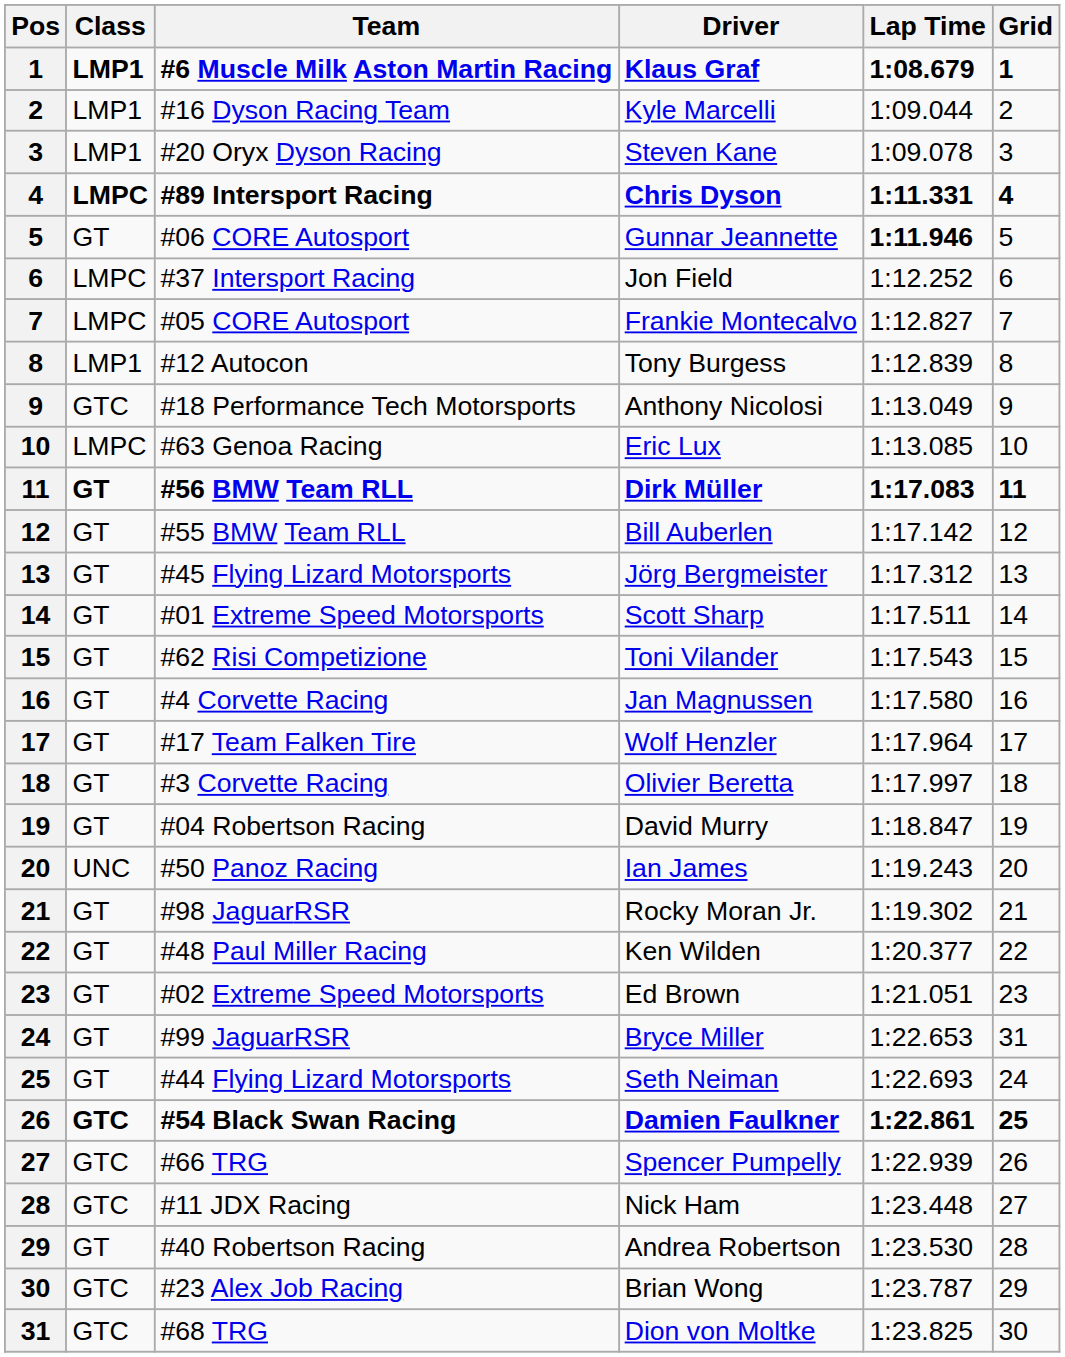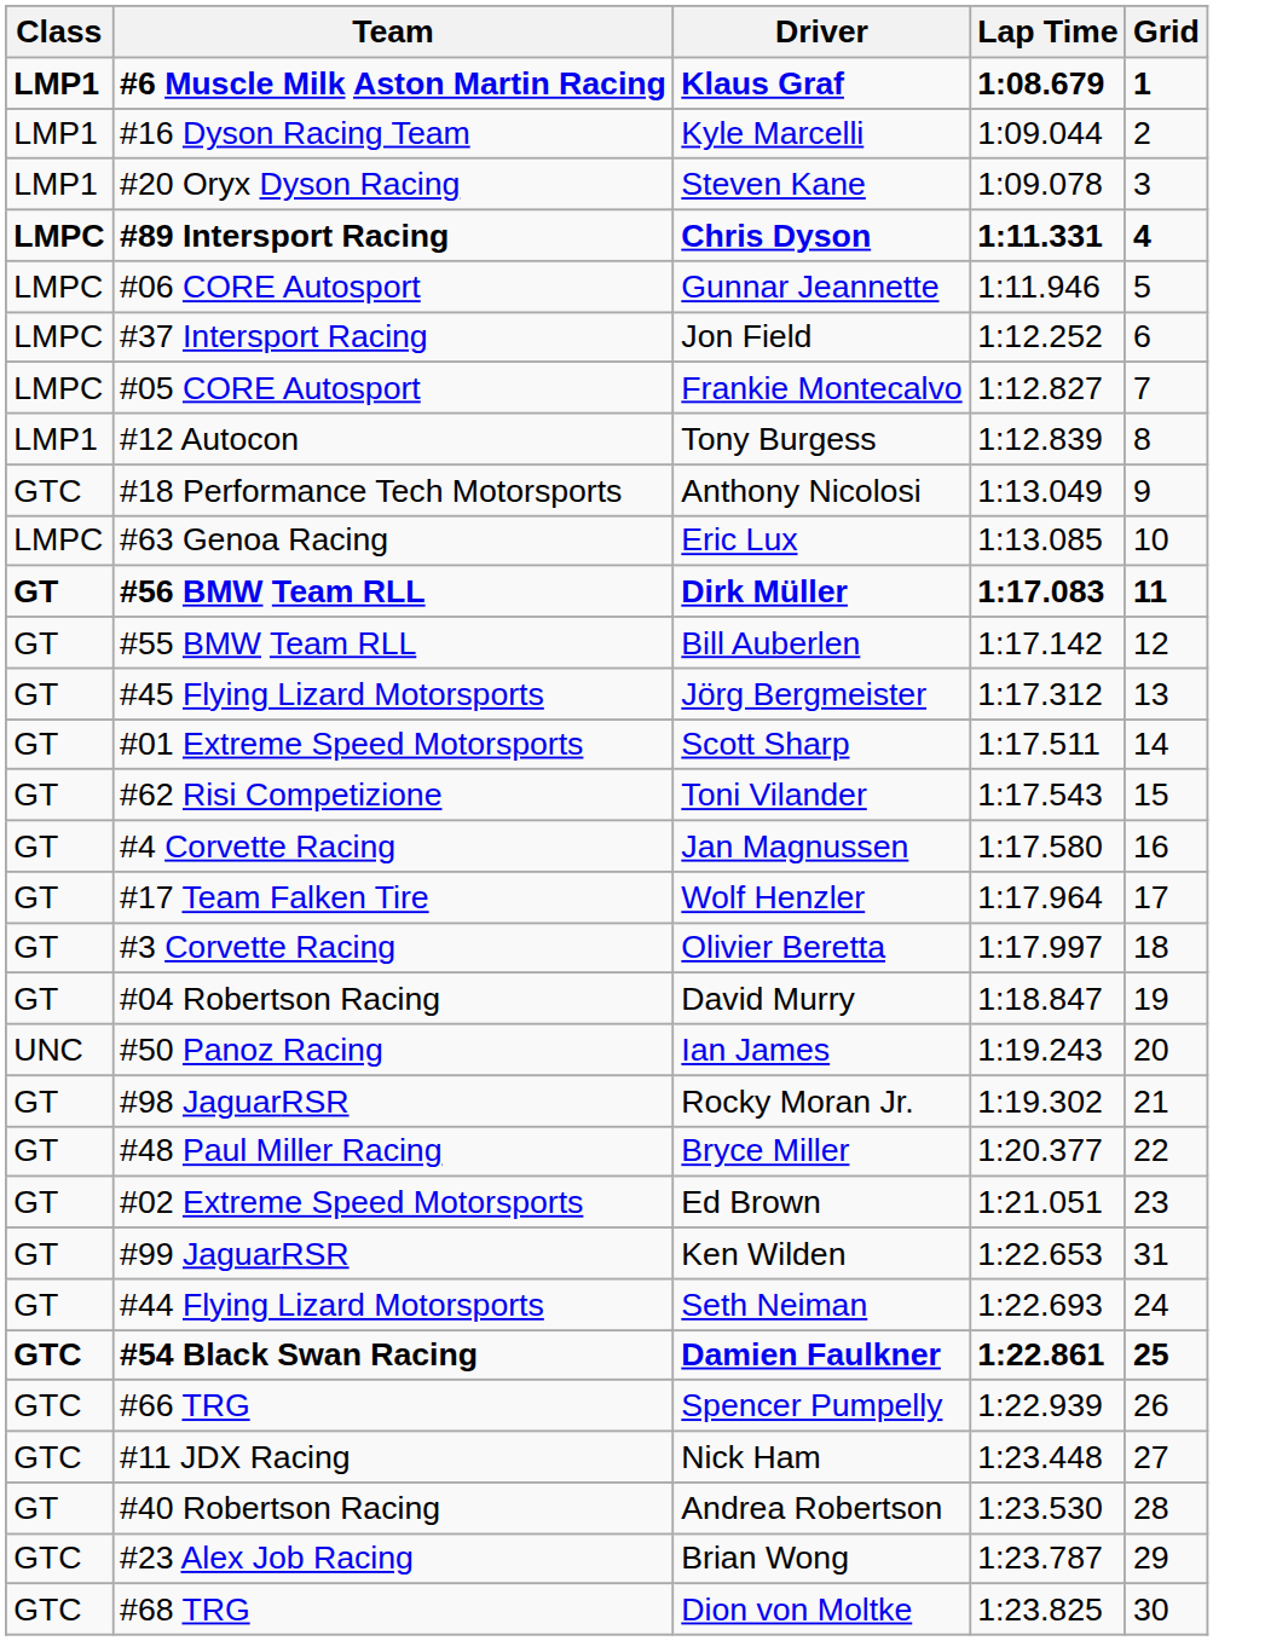- column: Pos | 1 | 2 | 3 | 4 | 5 | 6 | 7 | 8 | 9 | 10 | 11 | 12 | 13 | 14 | 15 | 16 | 17 | 18 | 19 | 20 | 21 | 22 | 23 | 24 | 25 | 26 | 27 | 28 | 29 | 30 | 31
#06 CORE Autosport | Class: GT -> LMPC
#06 CORE Autosport | Lap Time: bold -> normal
#48 Paul Miller Racing | Driver: Ken Wilden -> Bryce Miller
#99 JaguarRSR | Driver: Bryce Miller -> Ken Wilden
